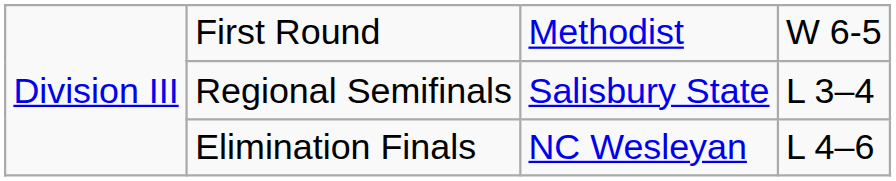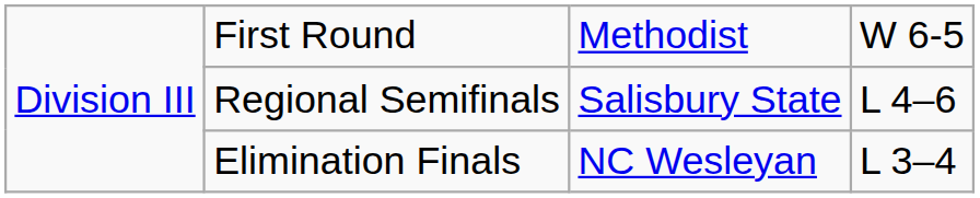Regional Semifinals | column 4: L 3–4 -> L 4–6
Elimination Finals | column 4: L 4–6 -> L 3–4
